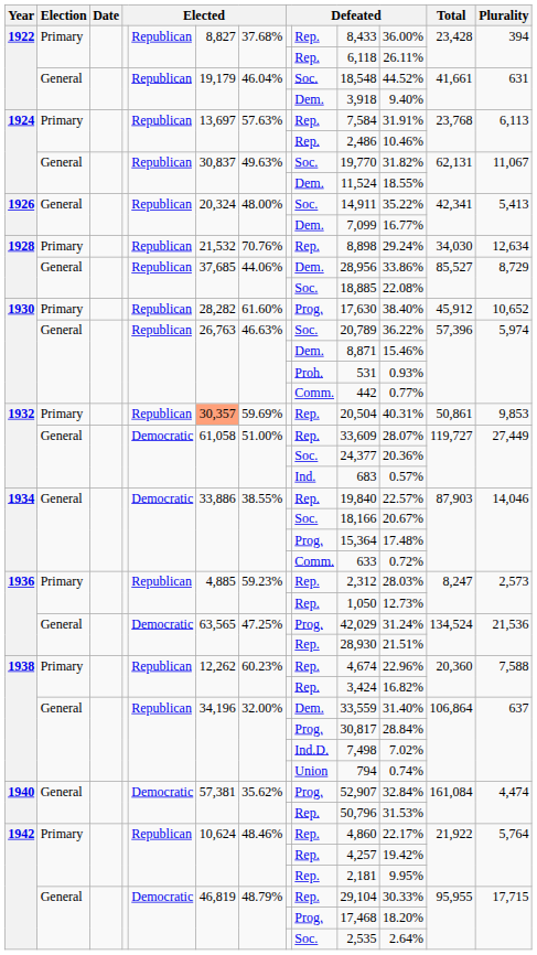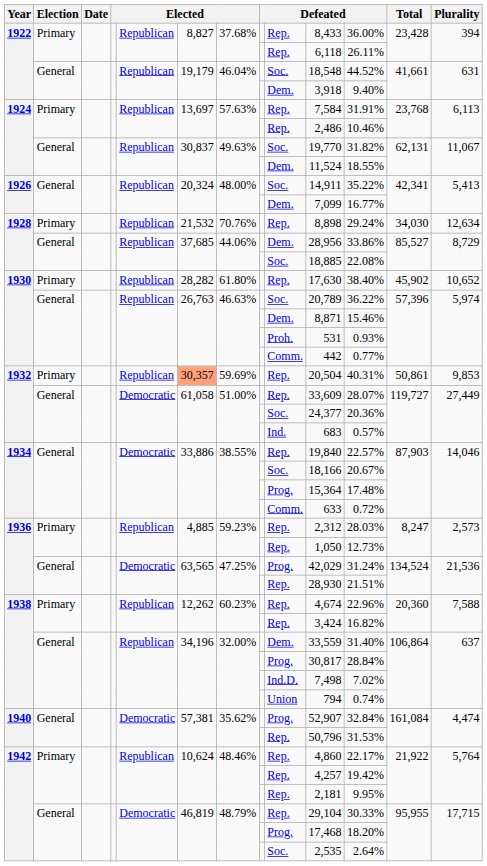1930 / Primary | column 7: 61.60% -> 61.80%
1930 / Primary | column 9: Prog. -> Rep.
1930 / Primary | Total: 45,912 -> 45,902
